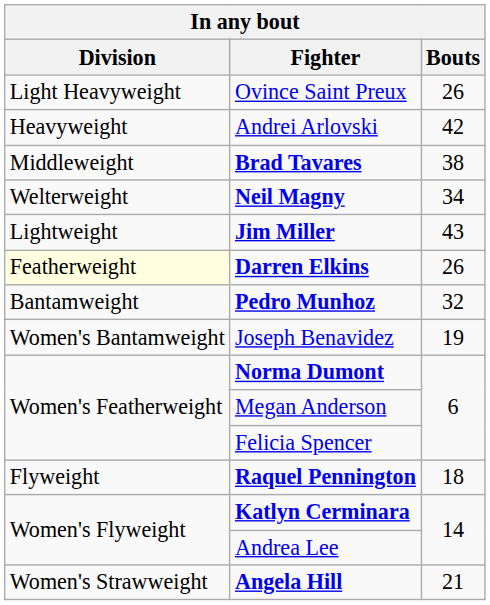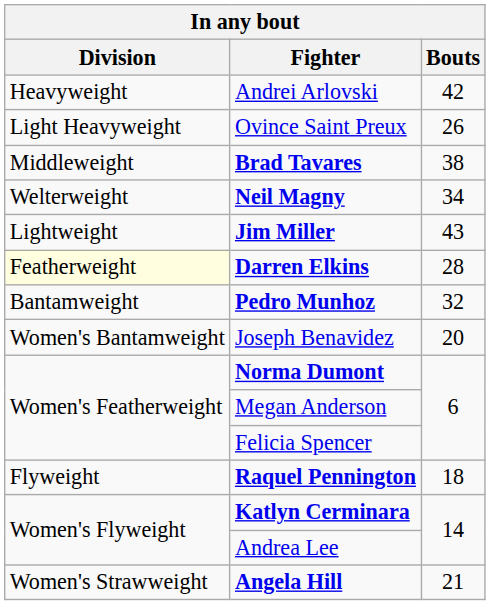rows swapped: Andrei Arlovski <-> Ovince Saint Preux
Darren Elkins | Bouts: 26 -> 28
Joseph Benavidez | Bouts: 19 -> 20
